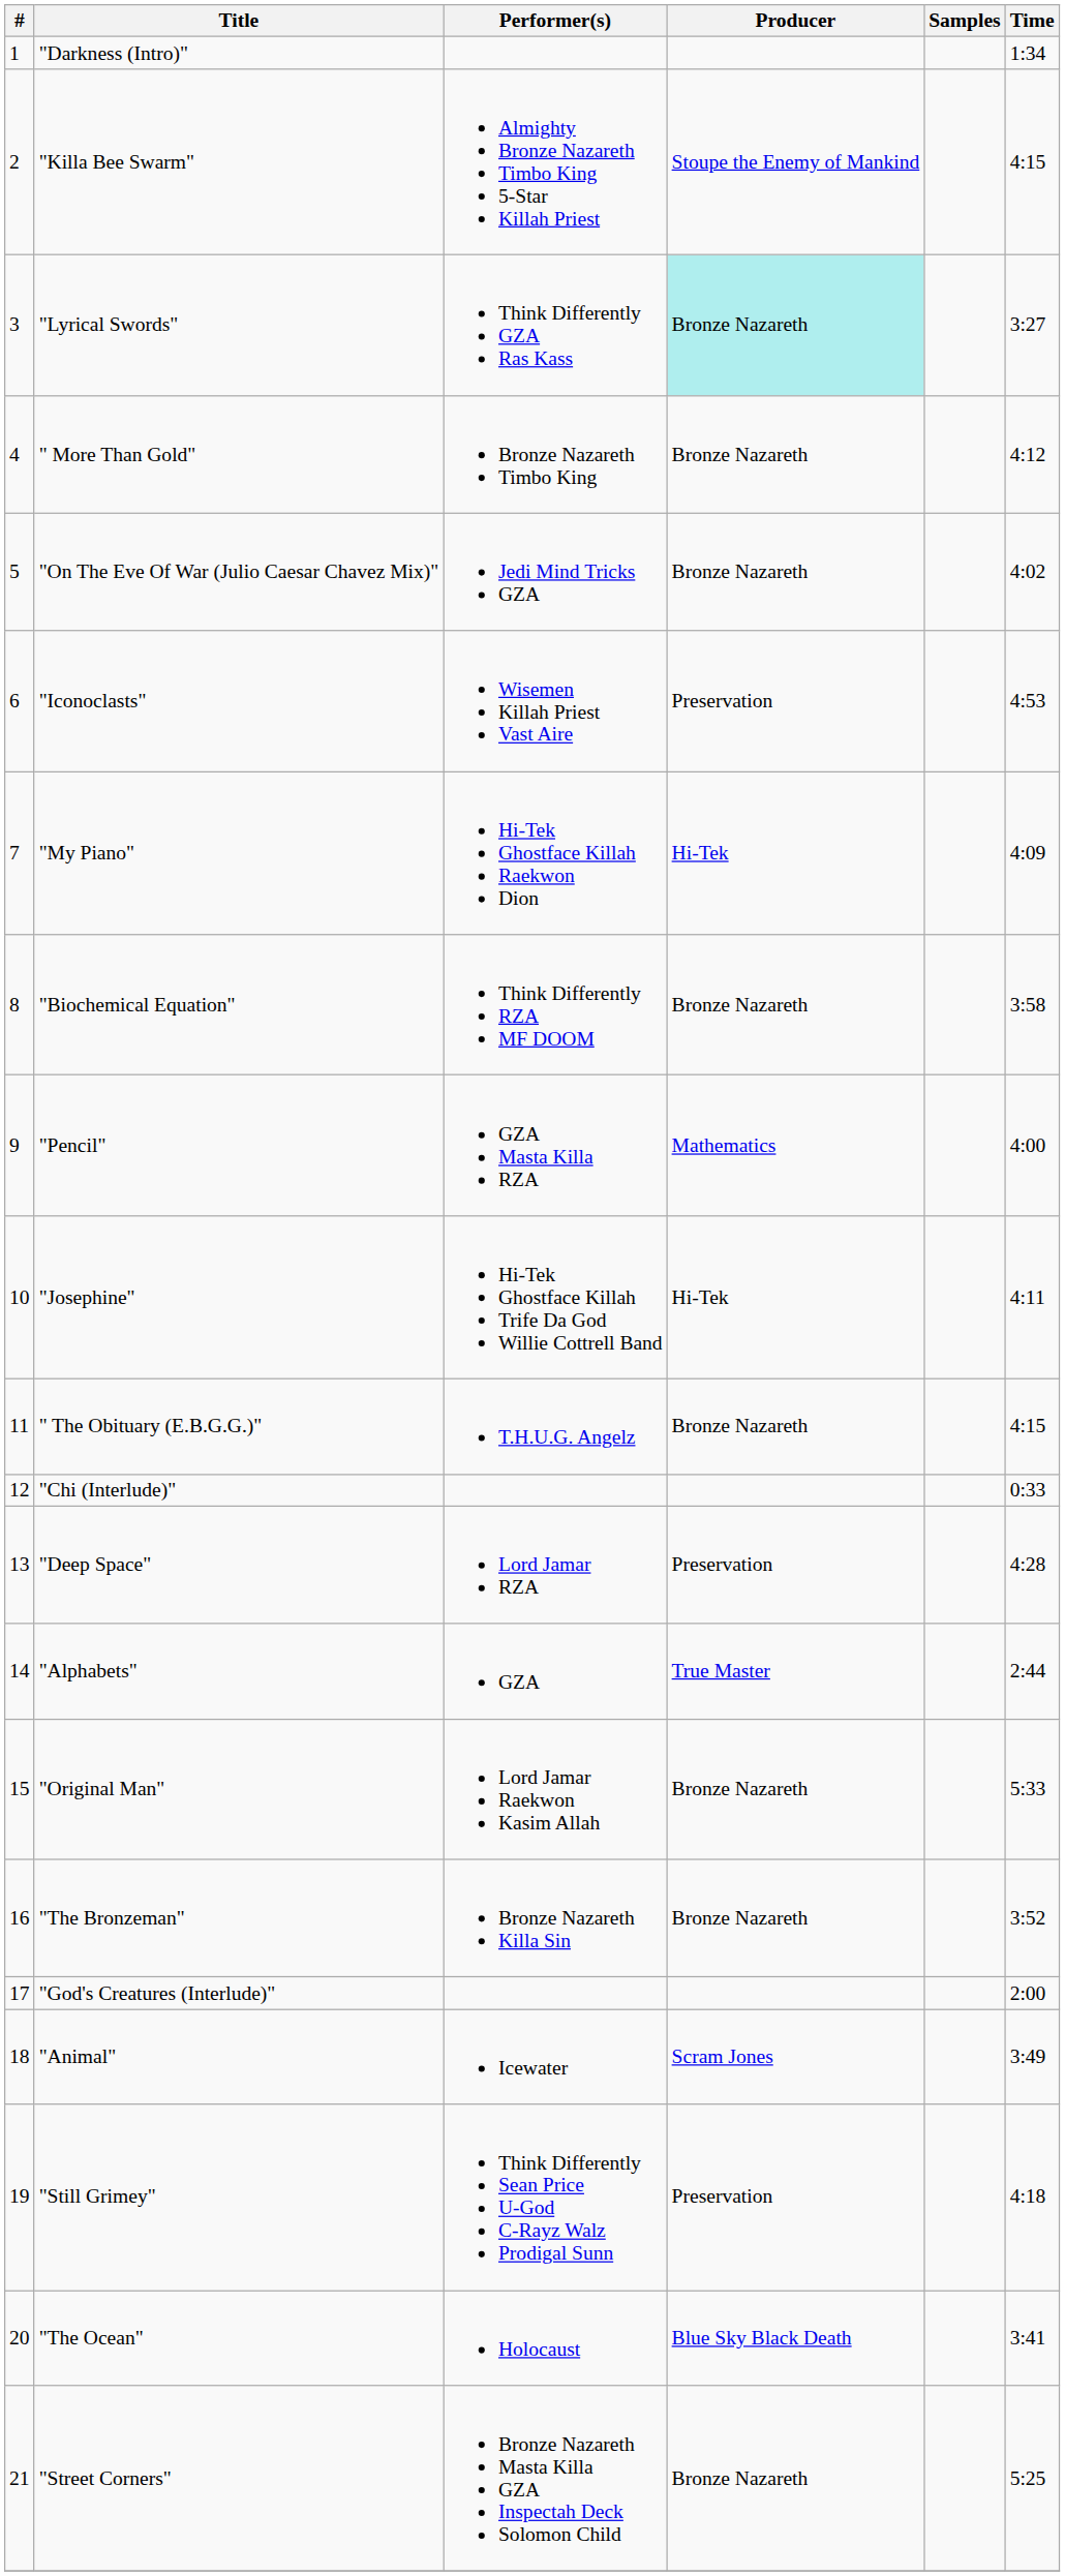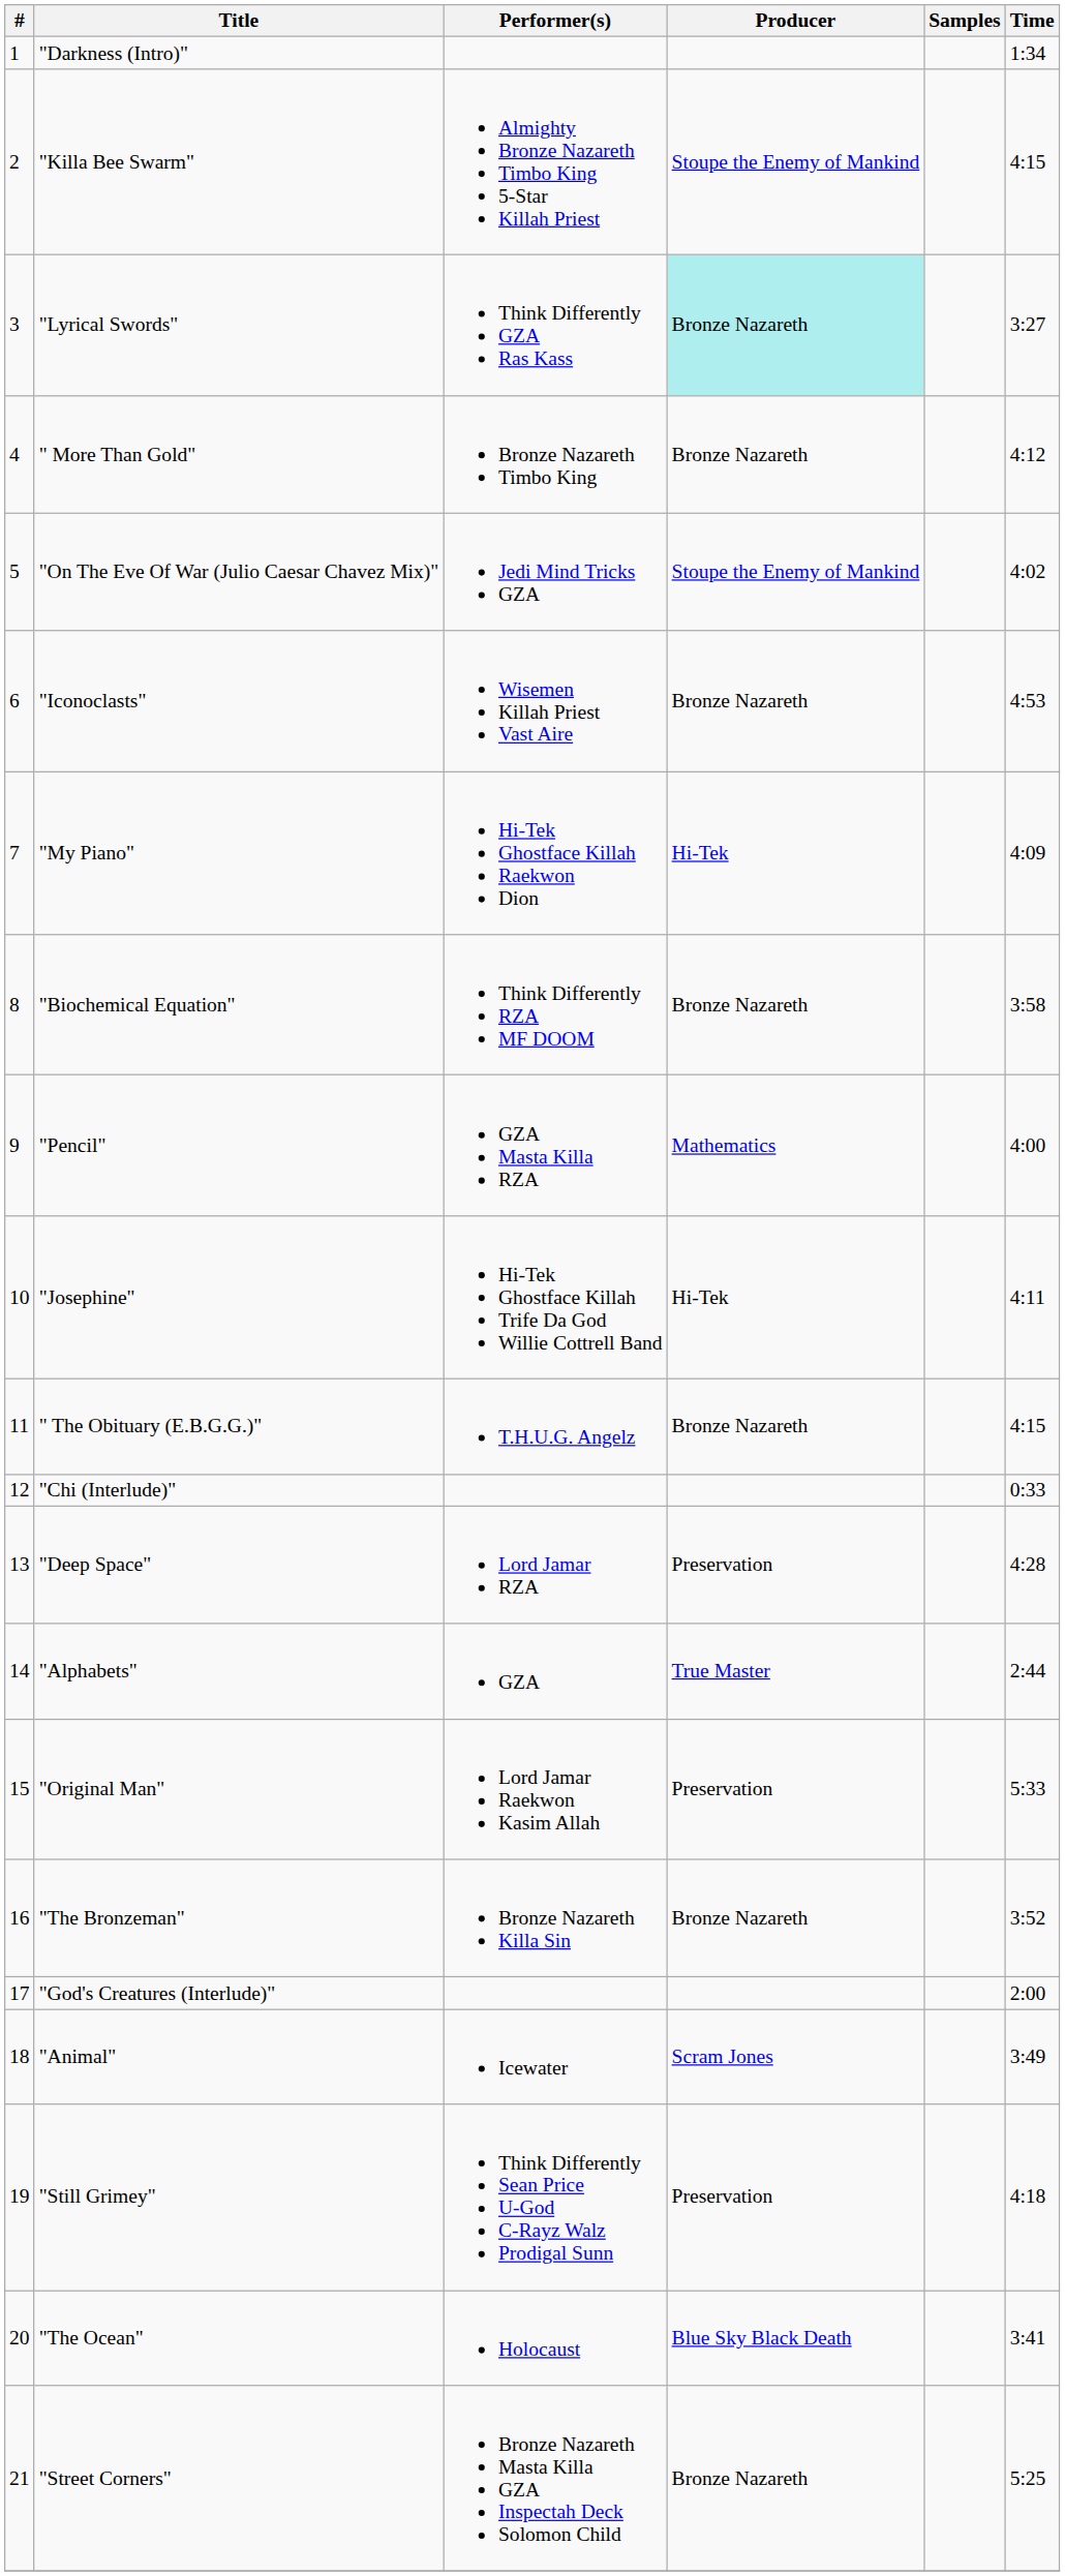"On The Eve Of War (Julio Caesar Chavez Mix)" | Producer: Bronze Nazareth -> Stoupe the Enemy of Mankind
"Iconoclasts" | Producer: Preservation -> Bronze Nazareth
"Original Man" | Producer: Bronze Nazareth -> Preservation
